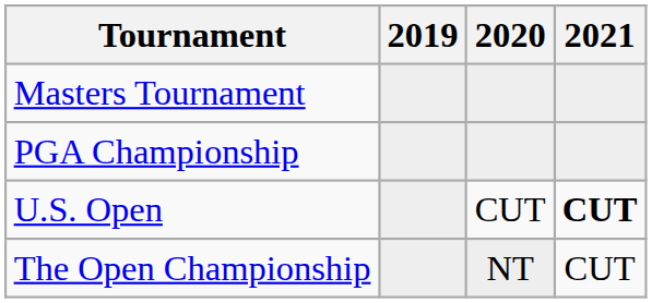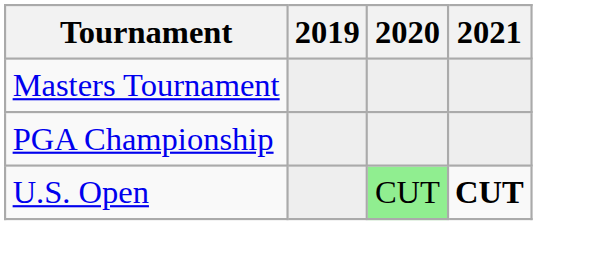U.S. Open | 2020: no background -> lightgreen background
- row: The Open Championship | NT | CUT
